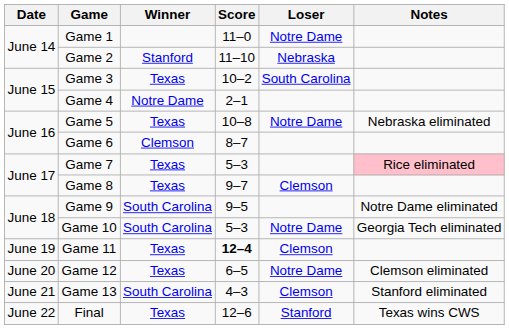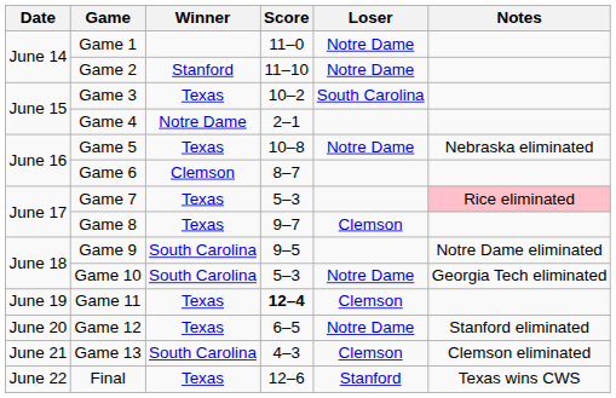Game 2 | Loser: Nebraska -> Notre Dame
Game 12 | Notes: Clemson eliminated -> Stanford eliminated
Game 13 | Notes: Stanford eliminated -> Clemson eliminated
